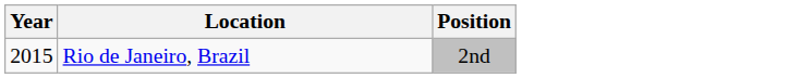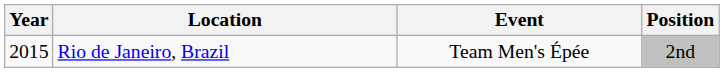+ column: Event | Team Men's Épée
